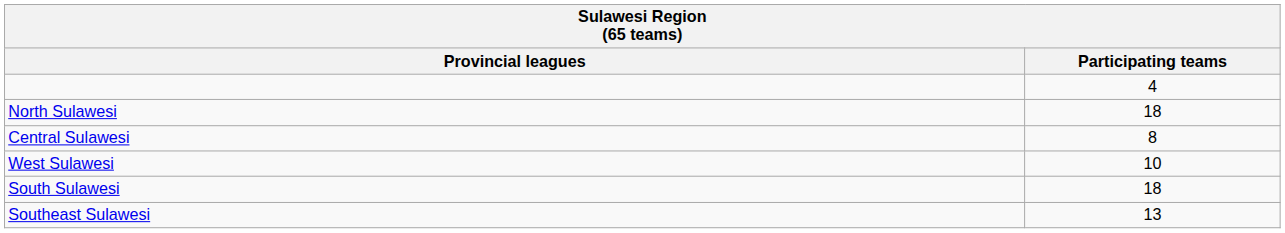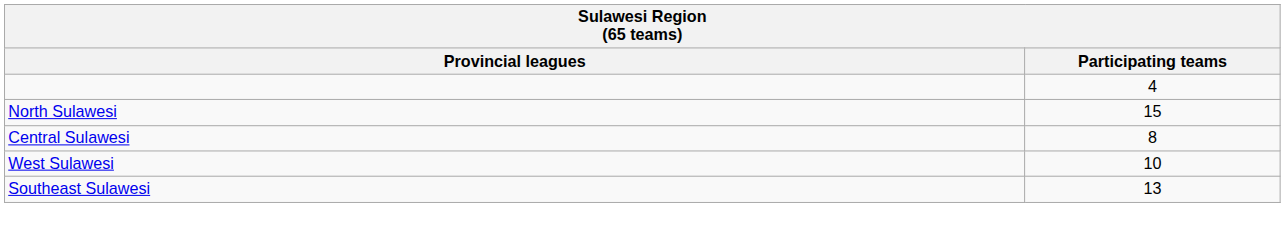North Sulawesi | Participating teams: 18 -> 15
- row: South Sulawesi | 18
